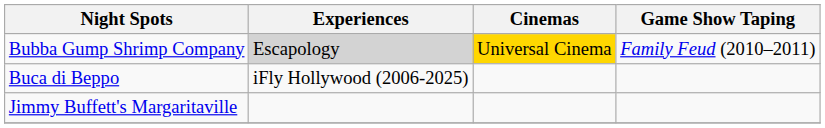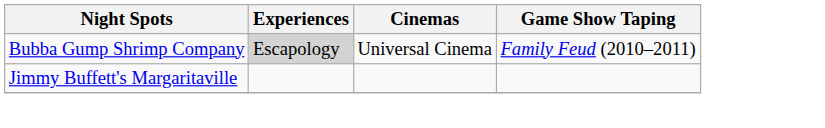Bubba Gump Shrimp Company | Cinemas: gold background -> no background
- row: Buca di Beppo | iFly Hollywood (2006-2025)
